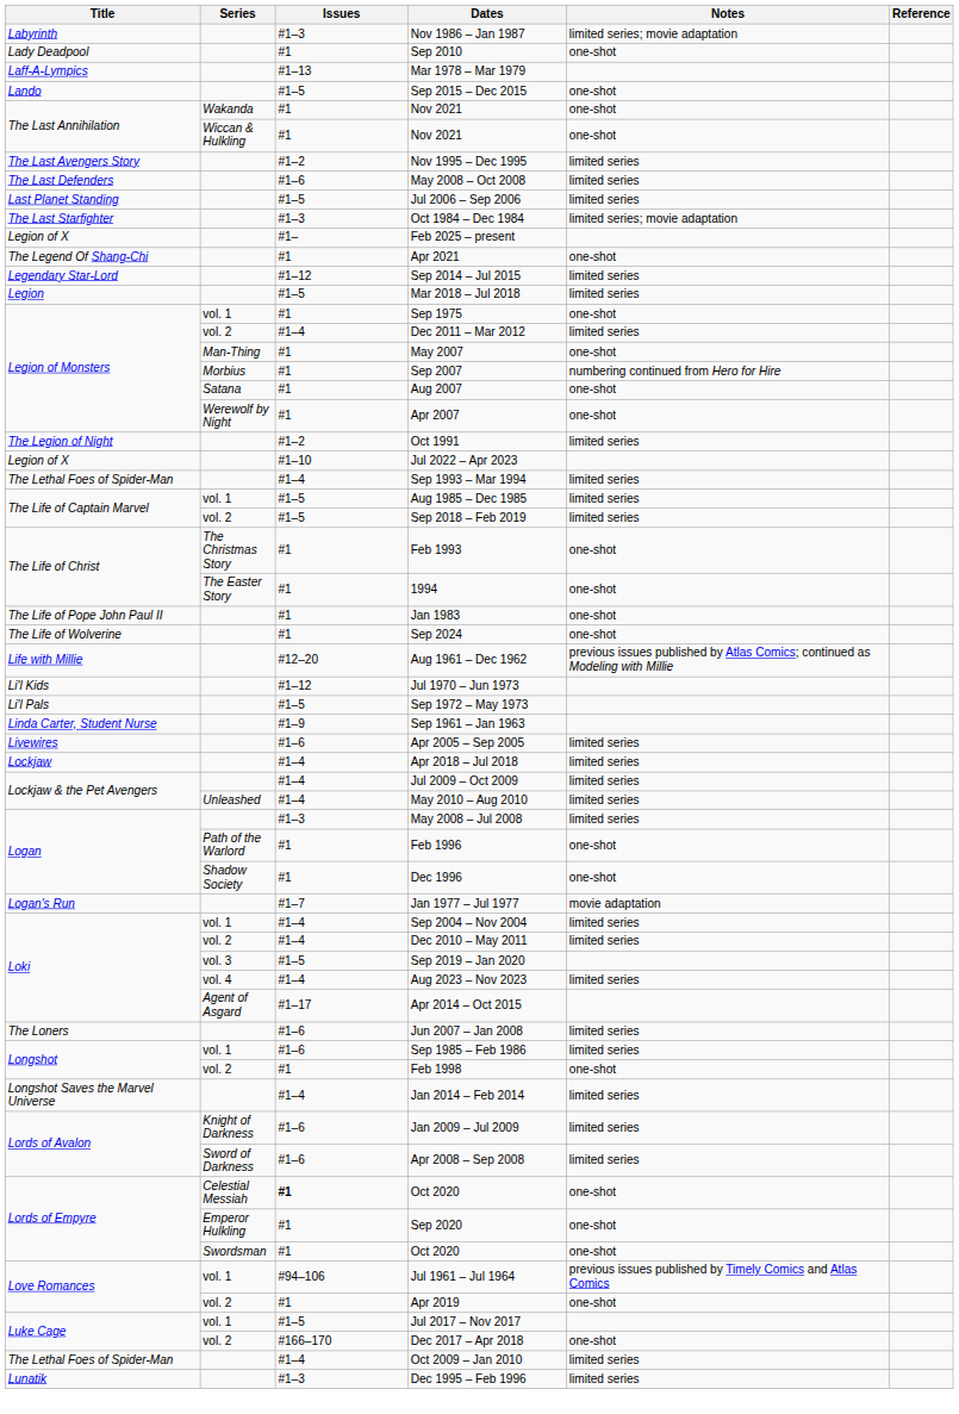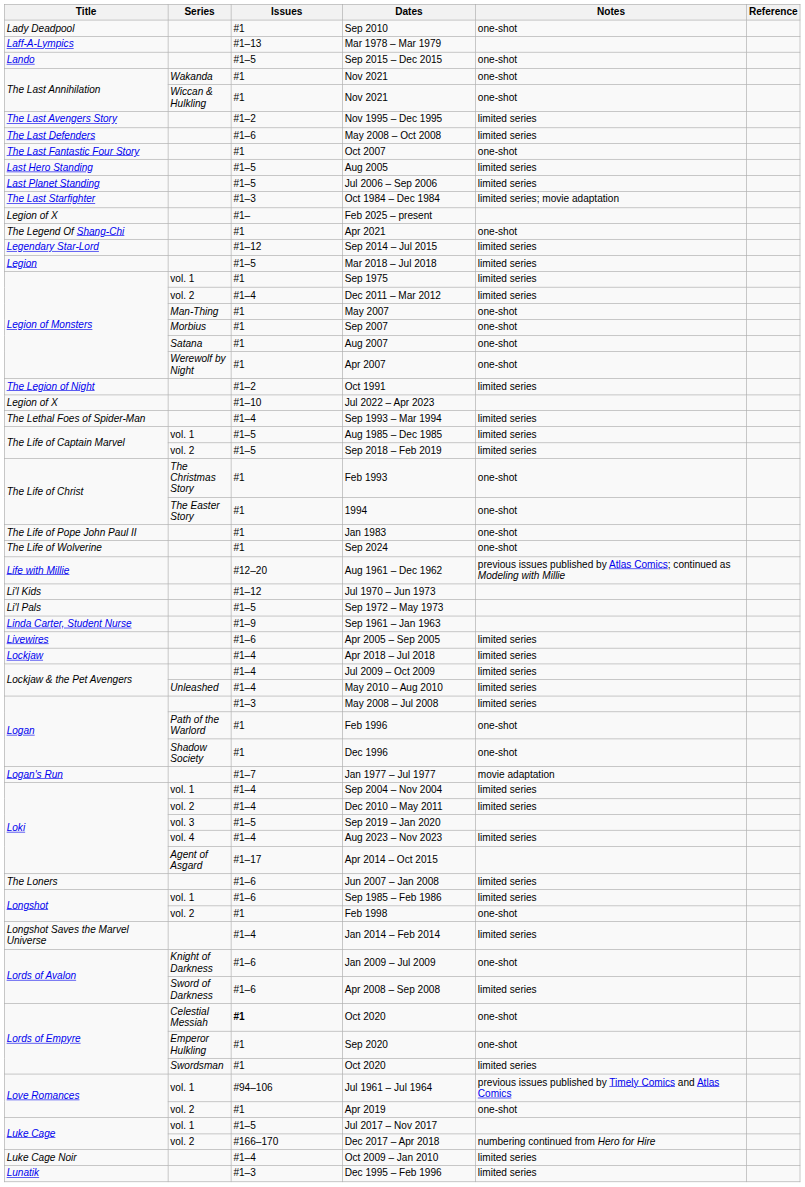- row: Labyrinth | #1–3 | Nov 1986 – Jan 1987 | limited series; movie adaptation
+ row: The Last Fantastic Four Story | #1 | Oct 2007 | one-shot
+ row: Last Hero Standing | #1–5 | Aug 2005 | limited series
Sep 1975 | Notes: one-shot -> limited series
Sep 2007 | Notes: numbering continued from Hero for Hire -> one-shot
Jan 2009 – Jul 2009 | Notes: limited series -> one-shot
Swordsman / Oct 2020 | Notes: one-shot -> limited series
Dec 2017 – Apr 2018 | Notes: one-shot -> numbering continued from Hero for Hire
Oct 2009 – Jan 2010 | Title: The Lethal Foes of Spider-Man -> Luke Cage Noir
